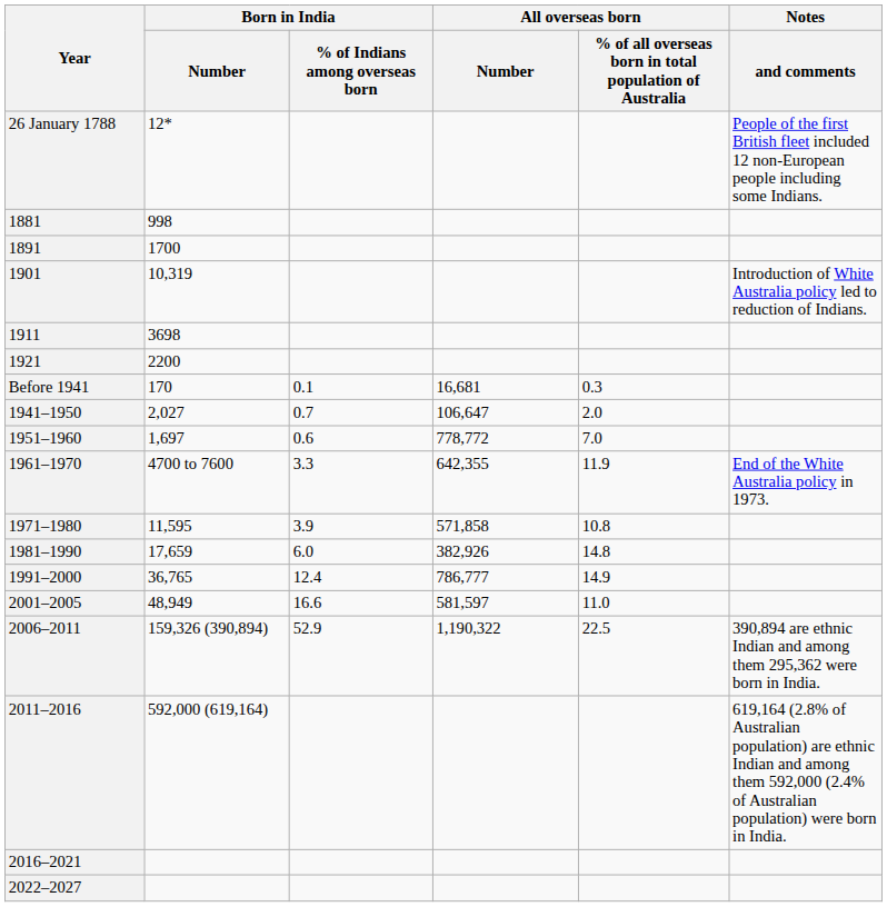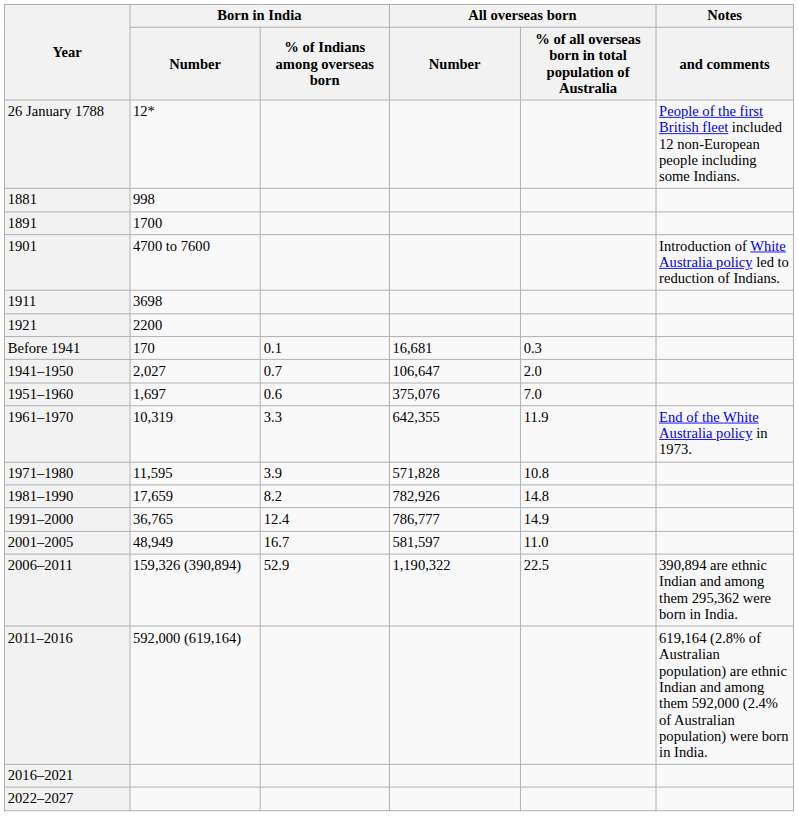1901 | Born in India / Number: 10,319 -> 4700 to 7600
1951–1960 | All overseas born / Number: 778,772 -> 375,076
1961–1970 | Born in India / Number: 4700 to 7600 -> 10,319
1971–1980 | All overseas born / Number: 571,858 -> 571,828
1981–1990 | Born in India / % of Indians among overseas born: 6.0 -> 8.2
1981–1990 | All overseas born / Number: 382,926 -> 782,926
2001–2005 | Born in India / % of Indians among overseas born: 16.6 -> 16.7
